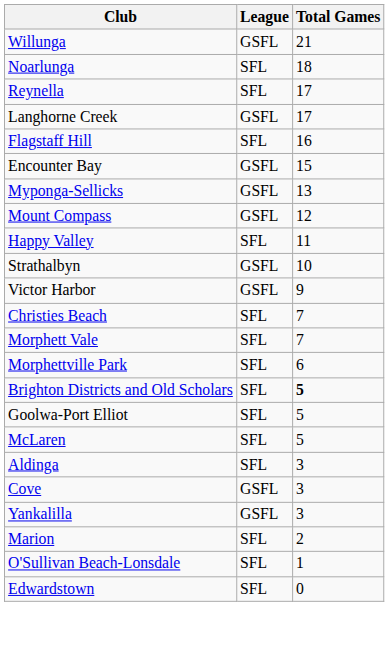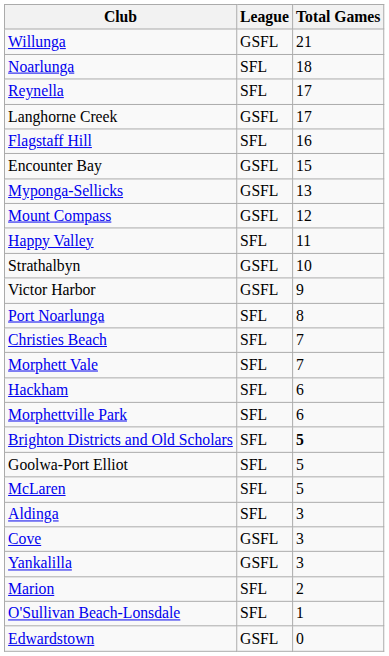+ row: Port Noarlunga | SFL | 8
+ row: Hackham | SFL | 6
Edwardstown | League: SFL -> GSFL
